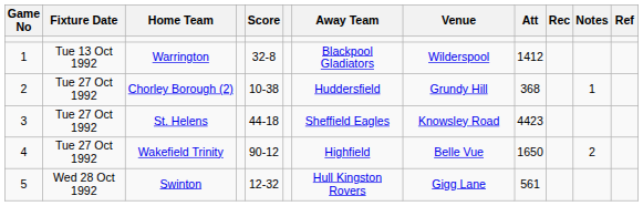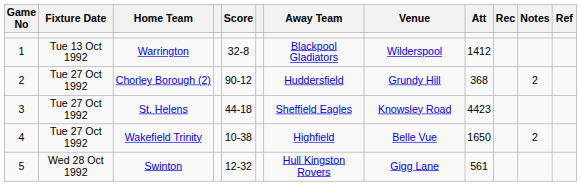Chorley Borough (2) | Score: 10-38 -> 90-12
Chorley Borough (2) | Notes: 1 -> 2
Wakefield Trinity | Score: 90-12 -> 10-38
